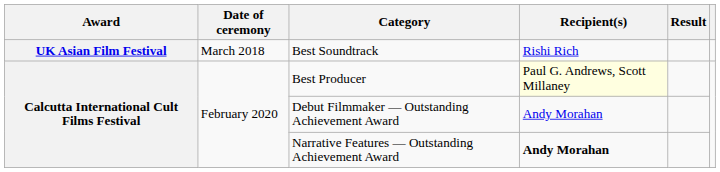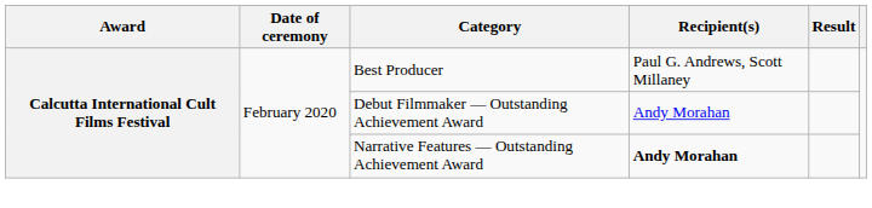- row: UK Asian Film Festival | March 2018 | Best Soundtrack | Rishi Rich
Best Producer | Recipient(s): lightyellow background -> no background
